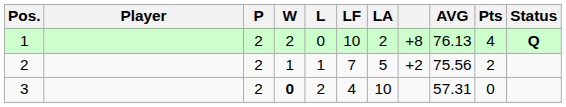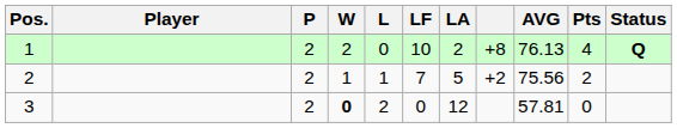3 | LF: 4 -> 0
3 | LA: 10 -> 12
3 | AVG: 57.31 -> 57.81
